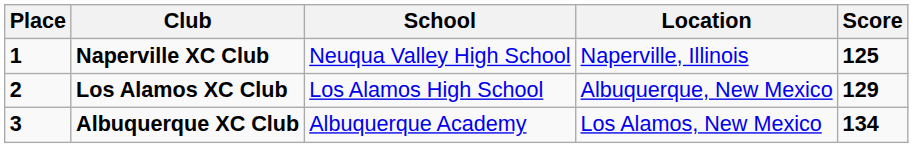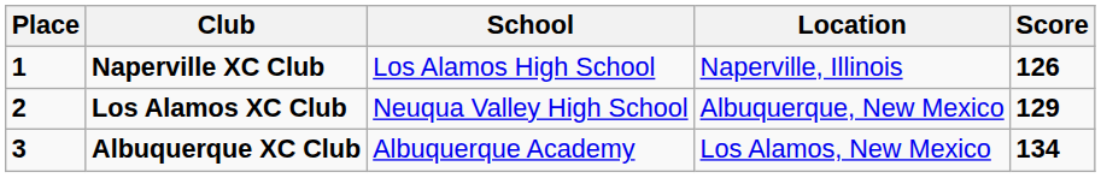Naperville XC Club | School: Neuqua Valley High School -> Los Alamos High School
Naperville XC Club | Score: 125 -> 126
Los Alamos XC Club | School: Los Alamos High School -> Neuqua Valley High School
